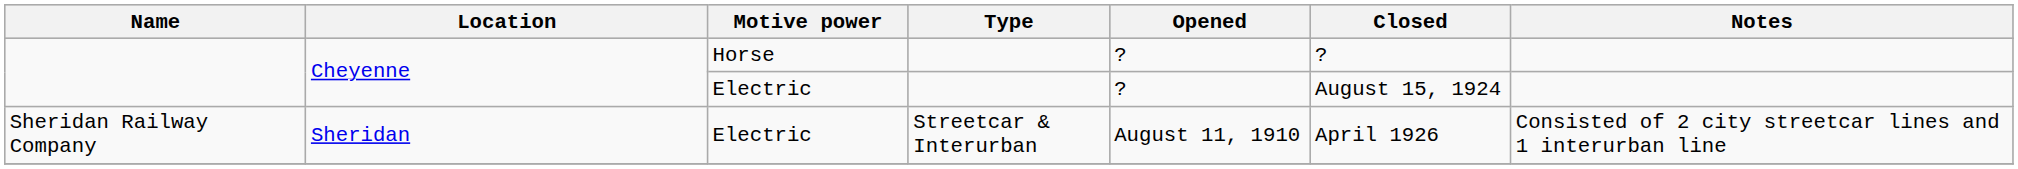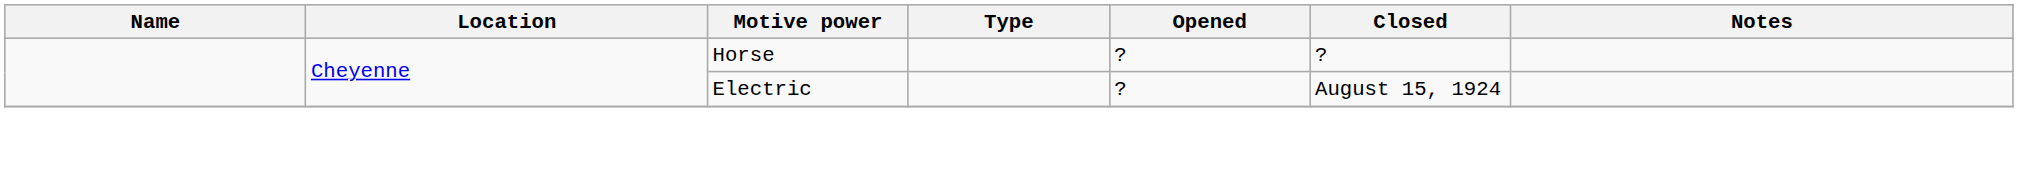- row: Sheridan Railway Company | Sheridan | Electric | Streetcar & Interurban | August 11, 1910 | April 1926 | Consisted of 2 city streetcar lines and 1 interurban line
